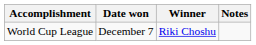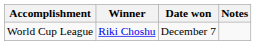columns swapped: Winner <-> Date won
